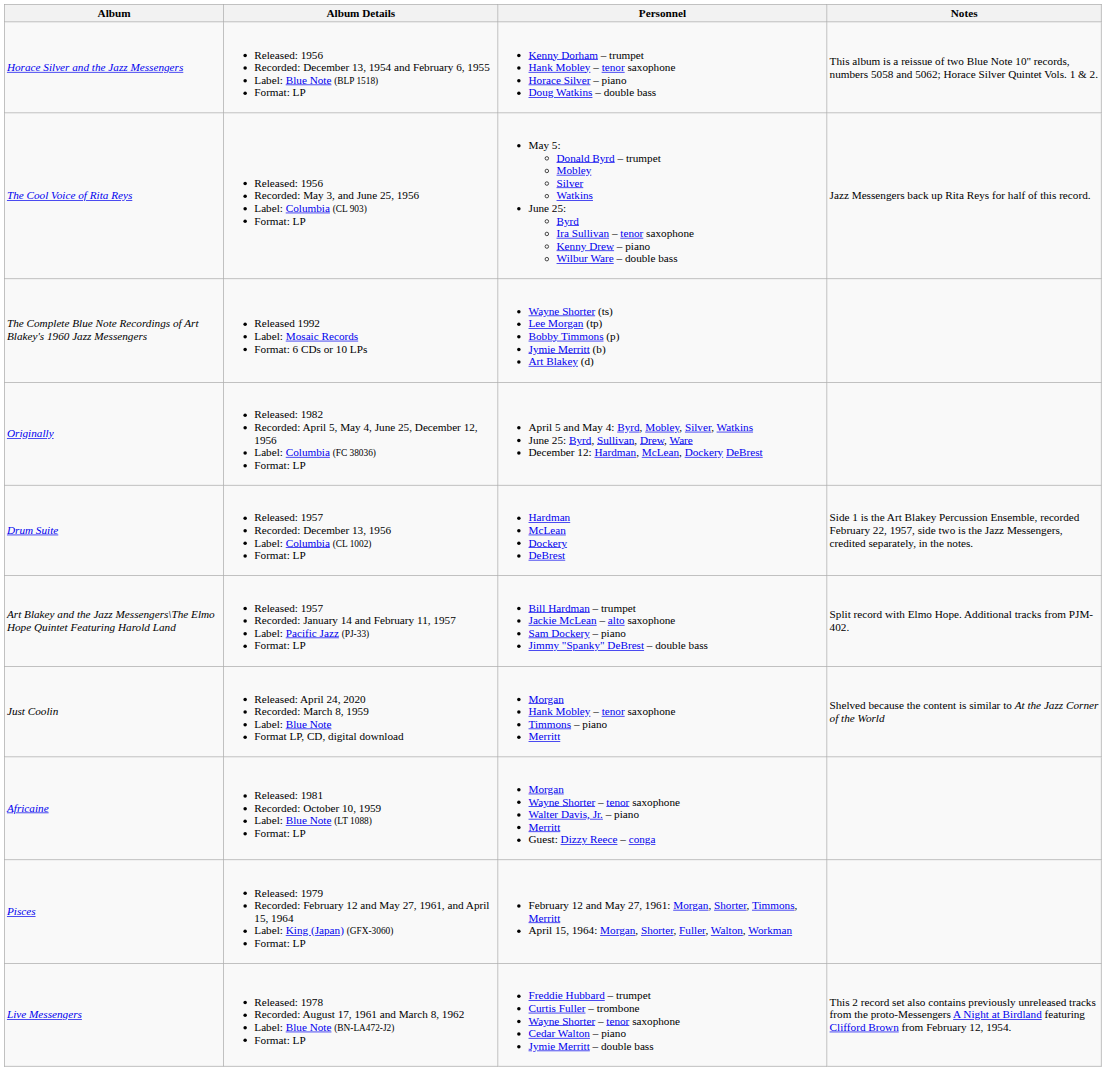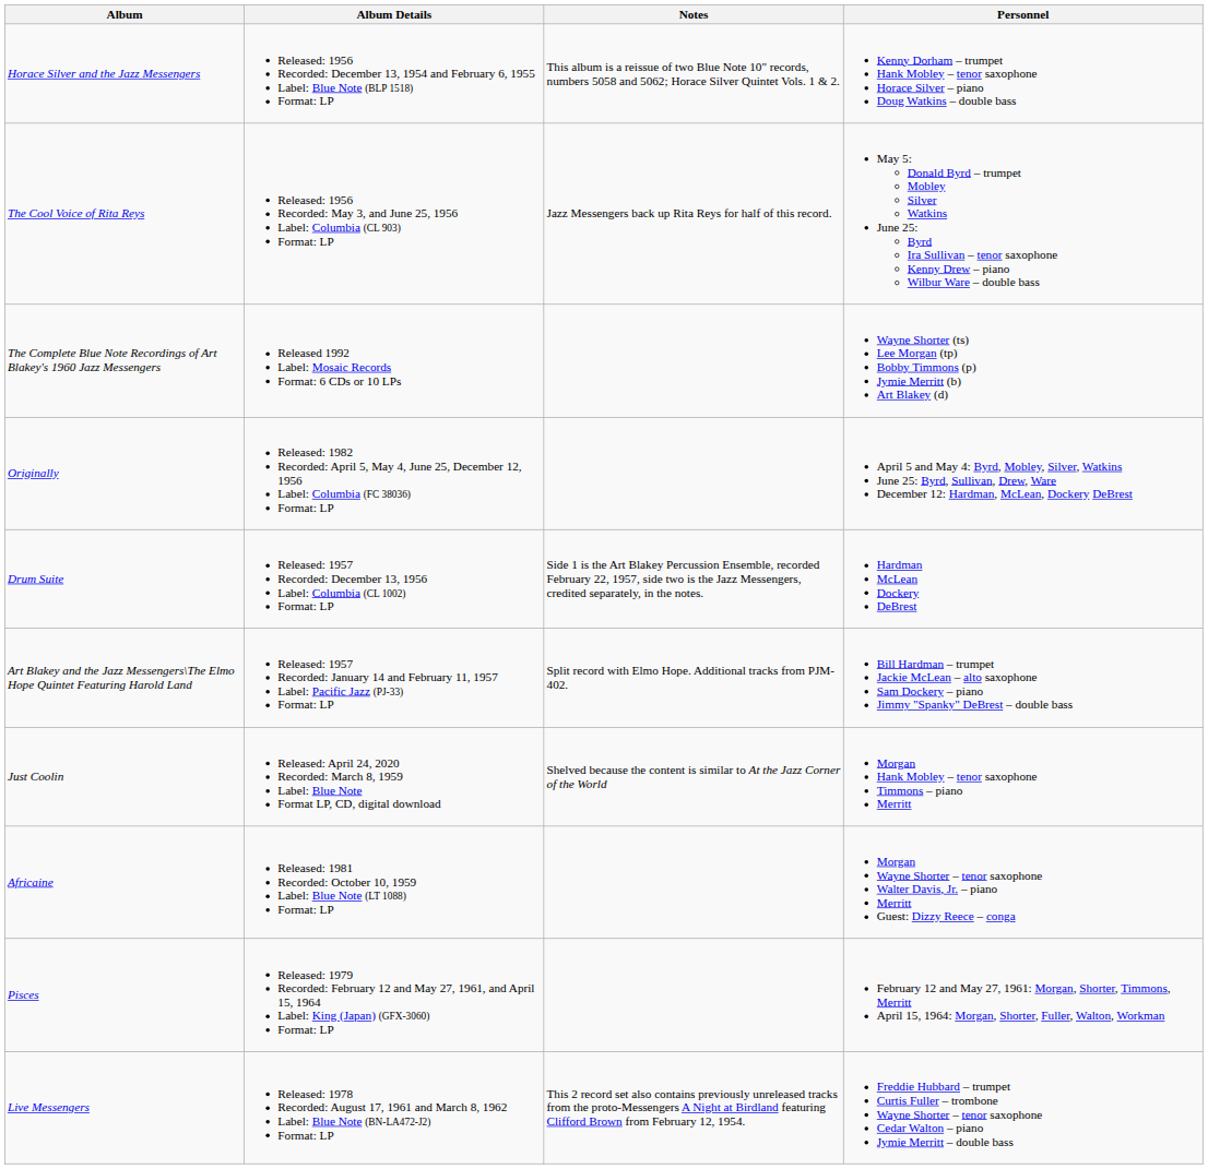columns swapped: Personnel <-> Notes
